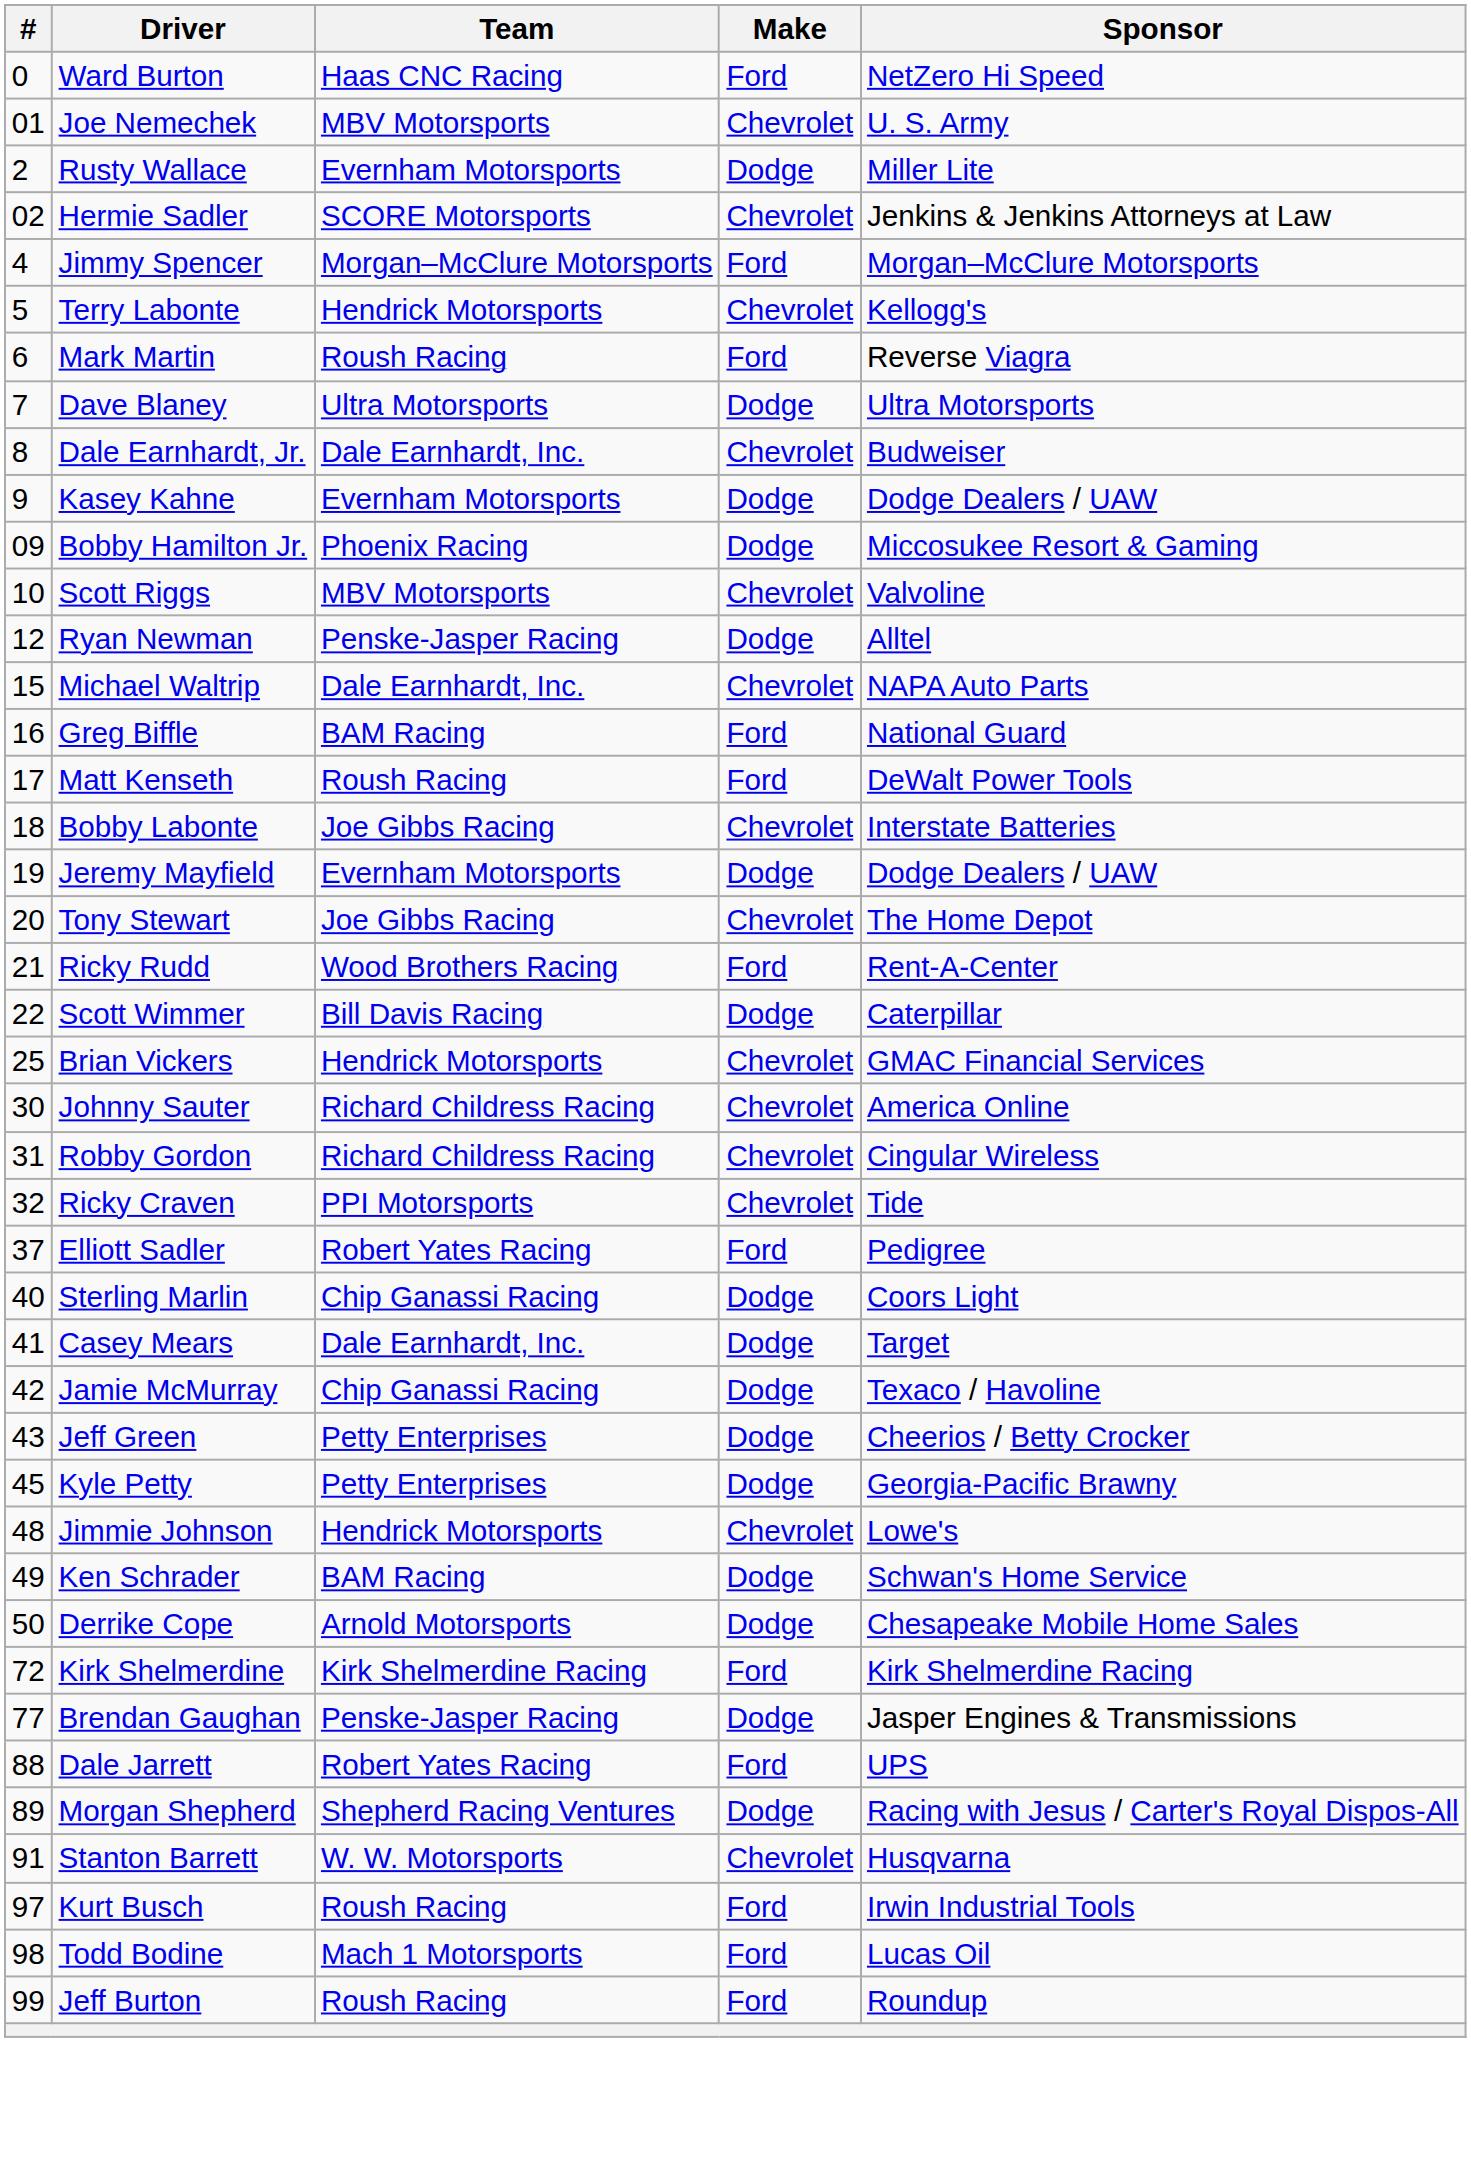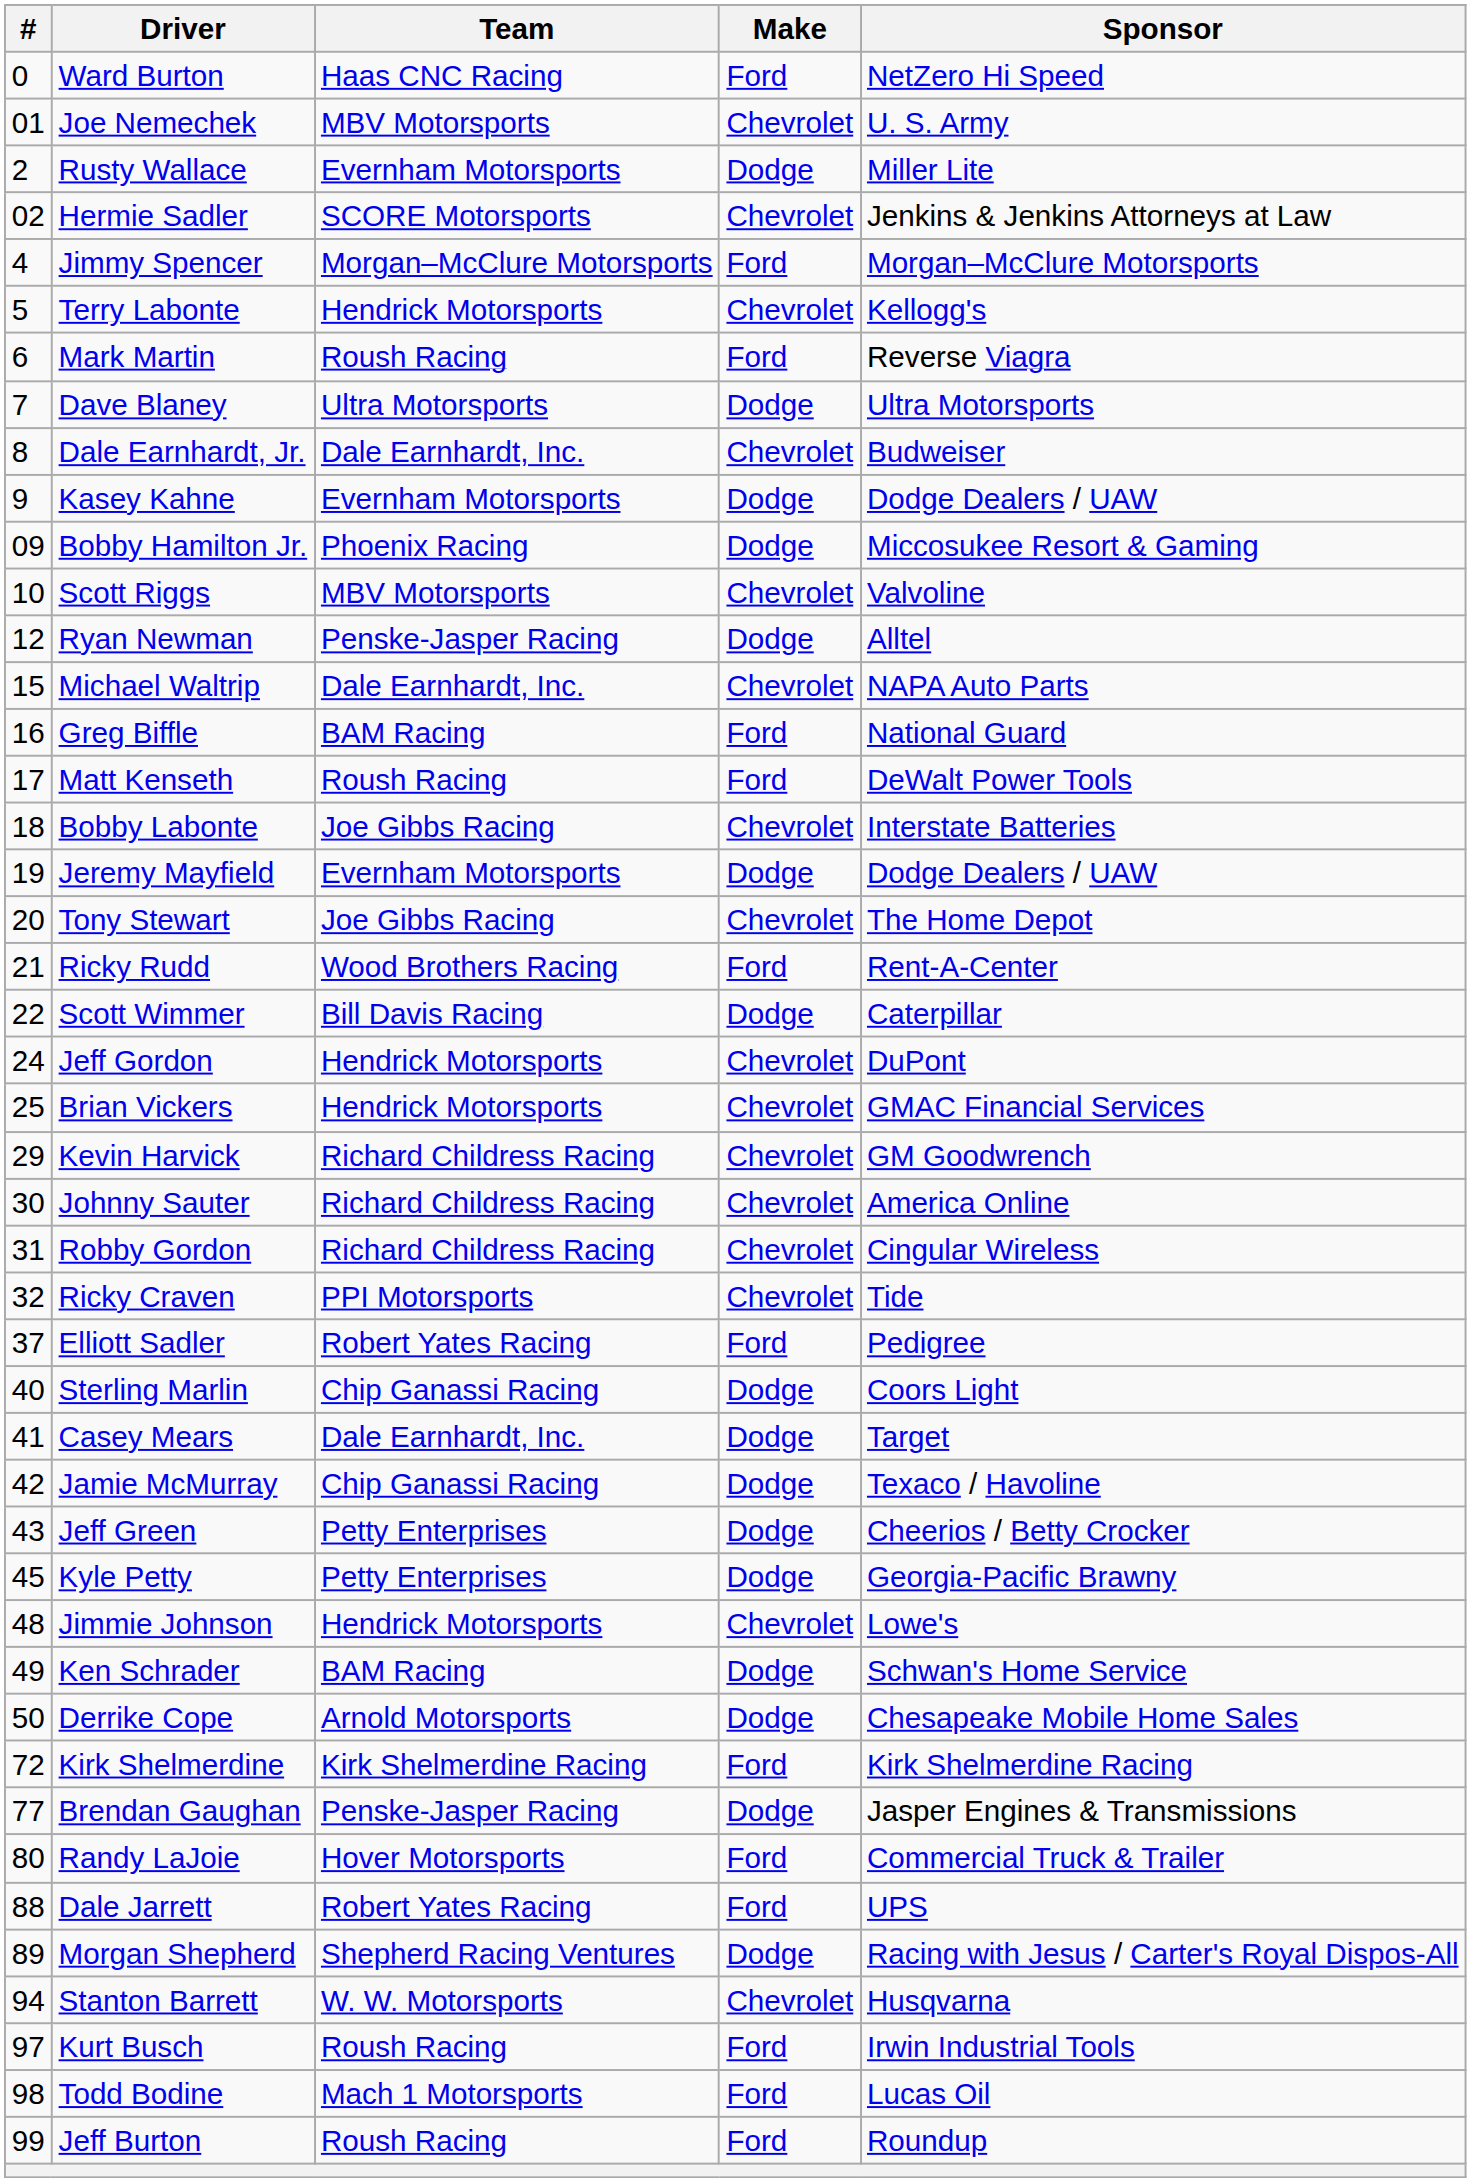+ row: 24 | Jeff Gordon | Hendrick Motorsports | Chevrolet | DuPont
+ row: 29 | Kevin Harvick | Richard Childress Racing | Chevrolet | GM Goodwrench
+ row: 80 | Randy LaJoie | Hover Motorsports | Ford | Commercial Truck & Trailer
Stanton Barrett | #: 91 -> 94
